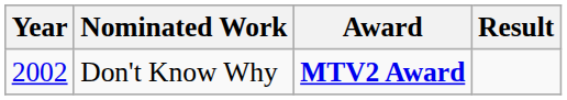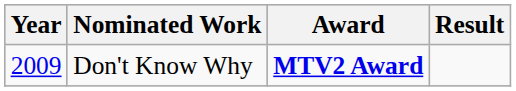Don't Know Why | Year: 2002 -> 2009
